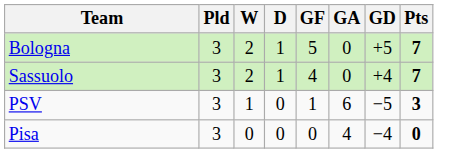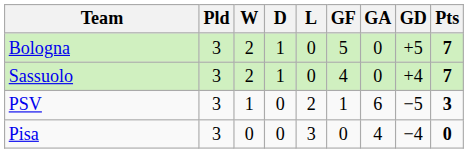+ column: L | 0 | 0 | 2 | 3
